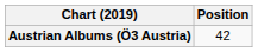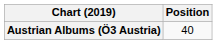Austrian Albums (Ö3 Austria) | Position: 42 -> 40
